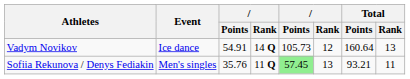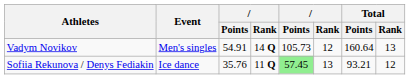Vadym Novikov | Event: Ice dance -> Men's singles
Sofiia Rekunova / Denys Fediakin | Event: Men's singles -> Ice dance
Sofiia Rekunova / Denys Fediakin | Total / Rank: 11 -> 12
